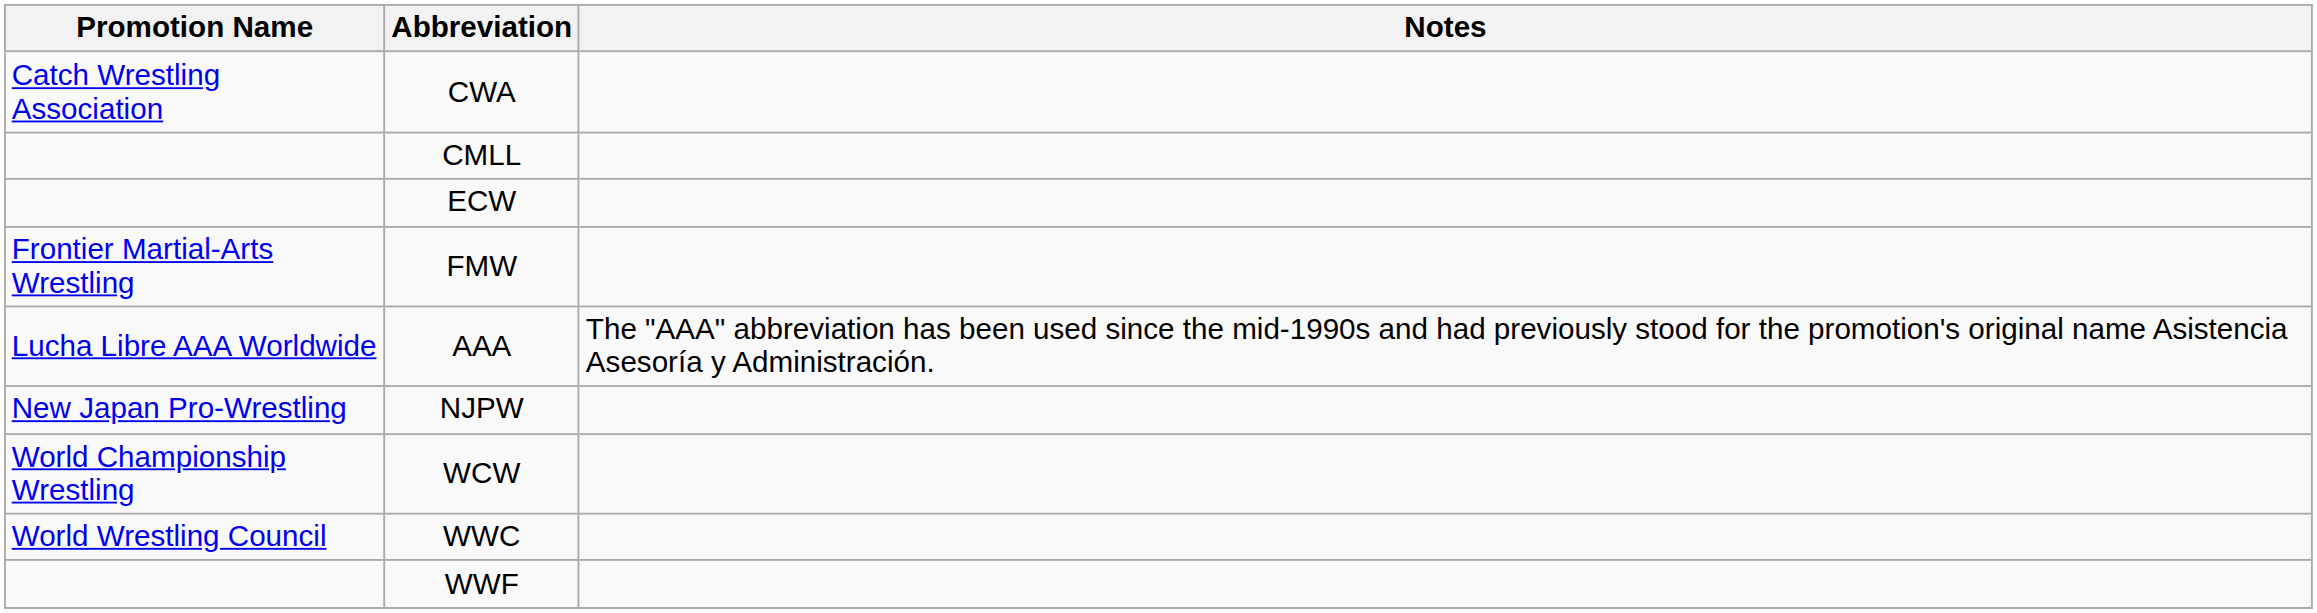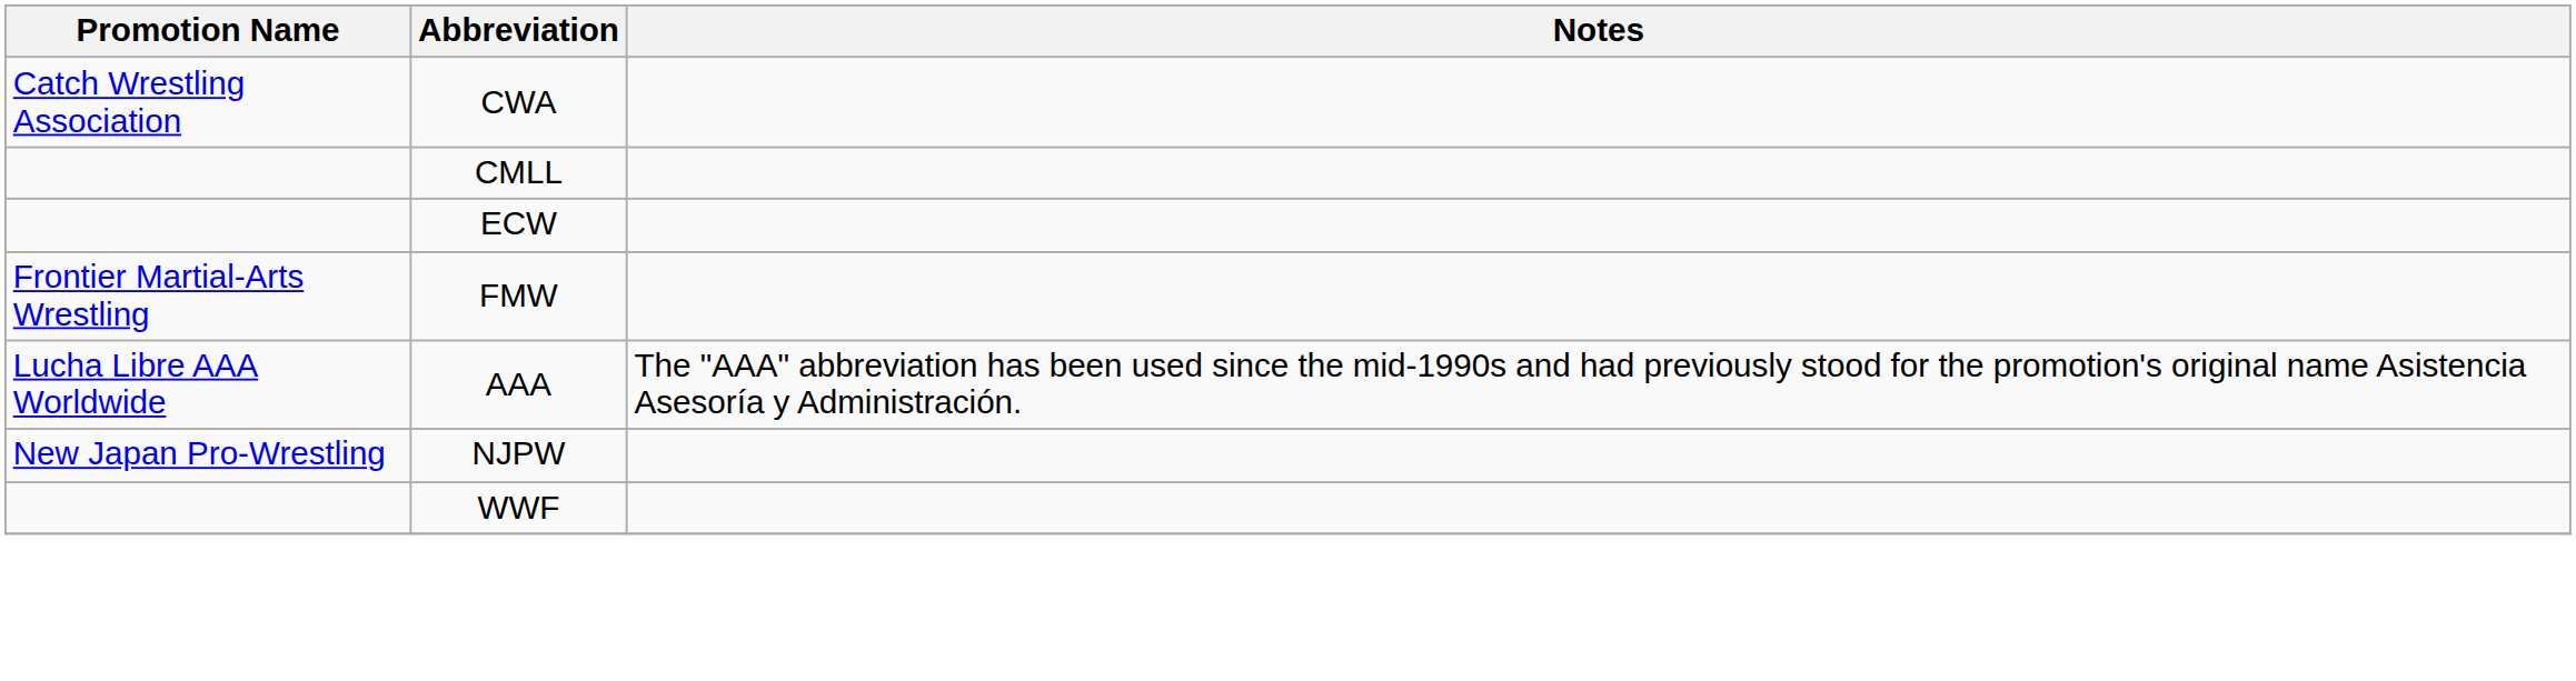- row: World Championship Wrestling | WCW
- row: World Wrestling Council | WWC
